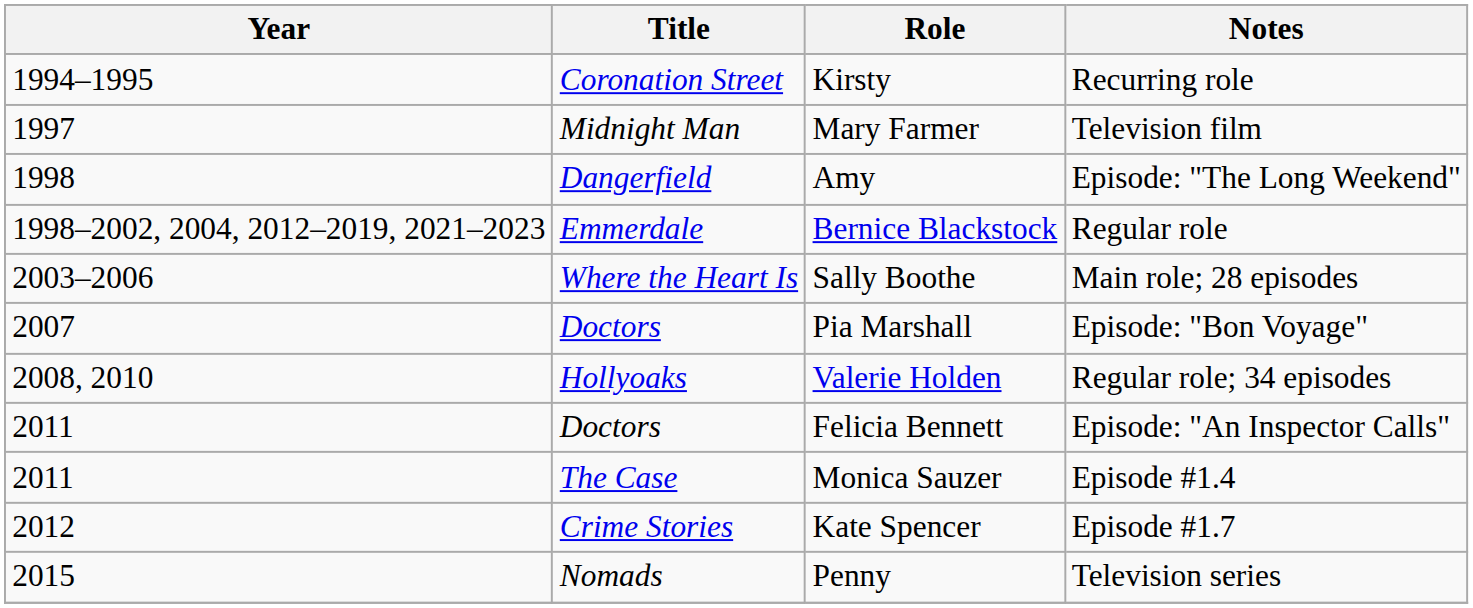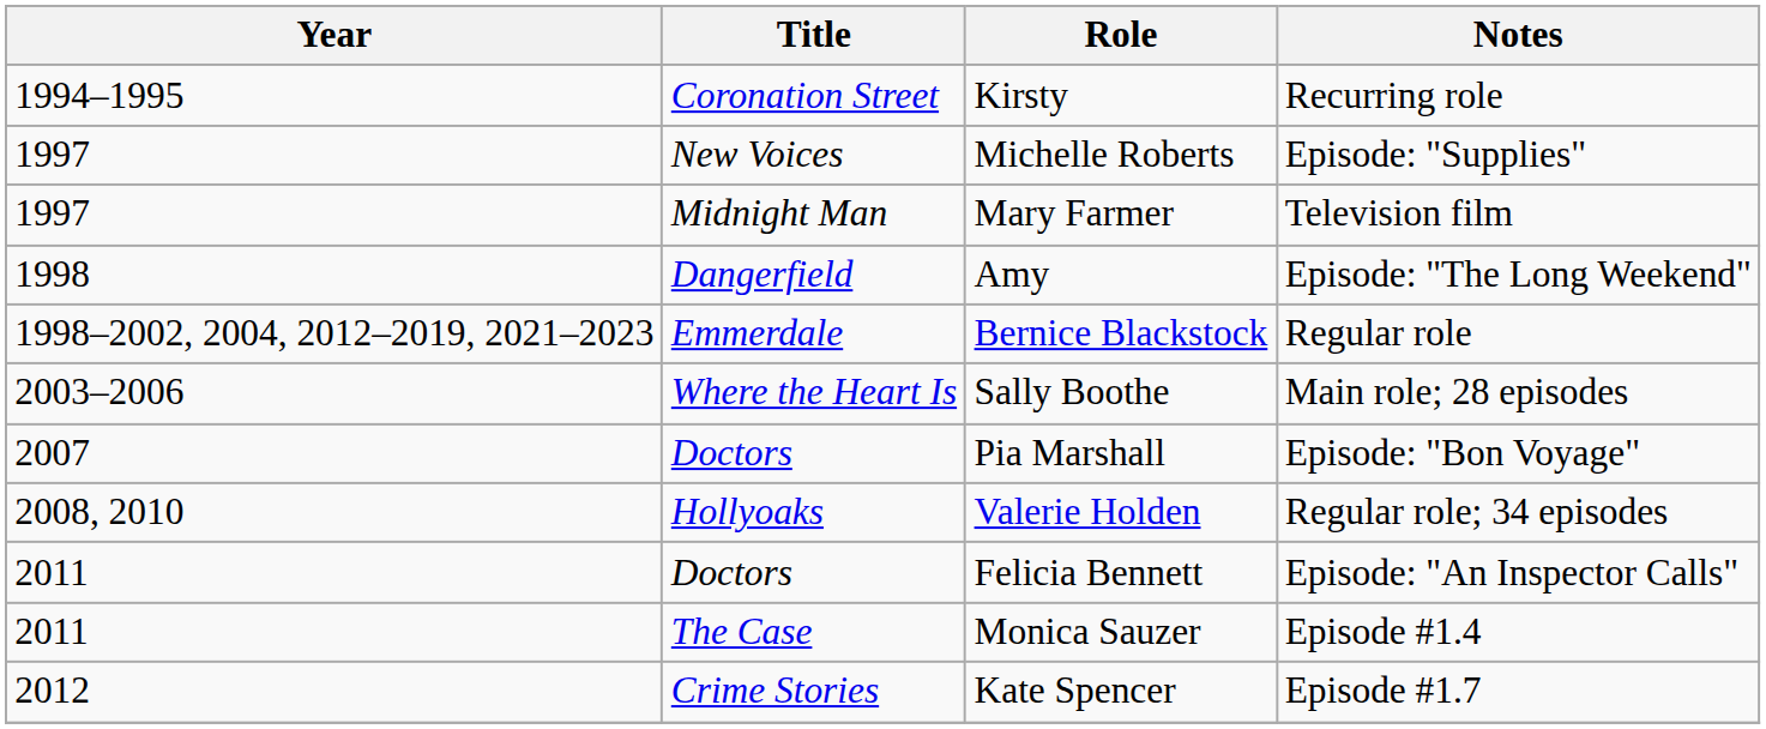+ row: 1997 | New Voices | Michelle Roberts | Episode: "Supplies"
- row: 2015 | Nomads | Penny | Television series
